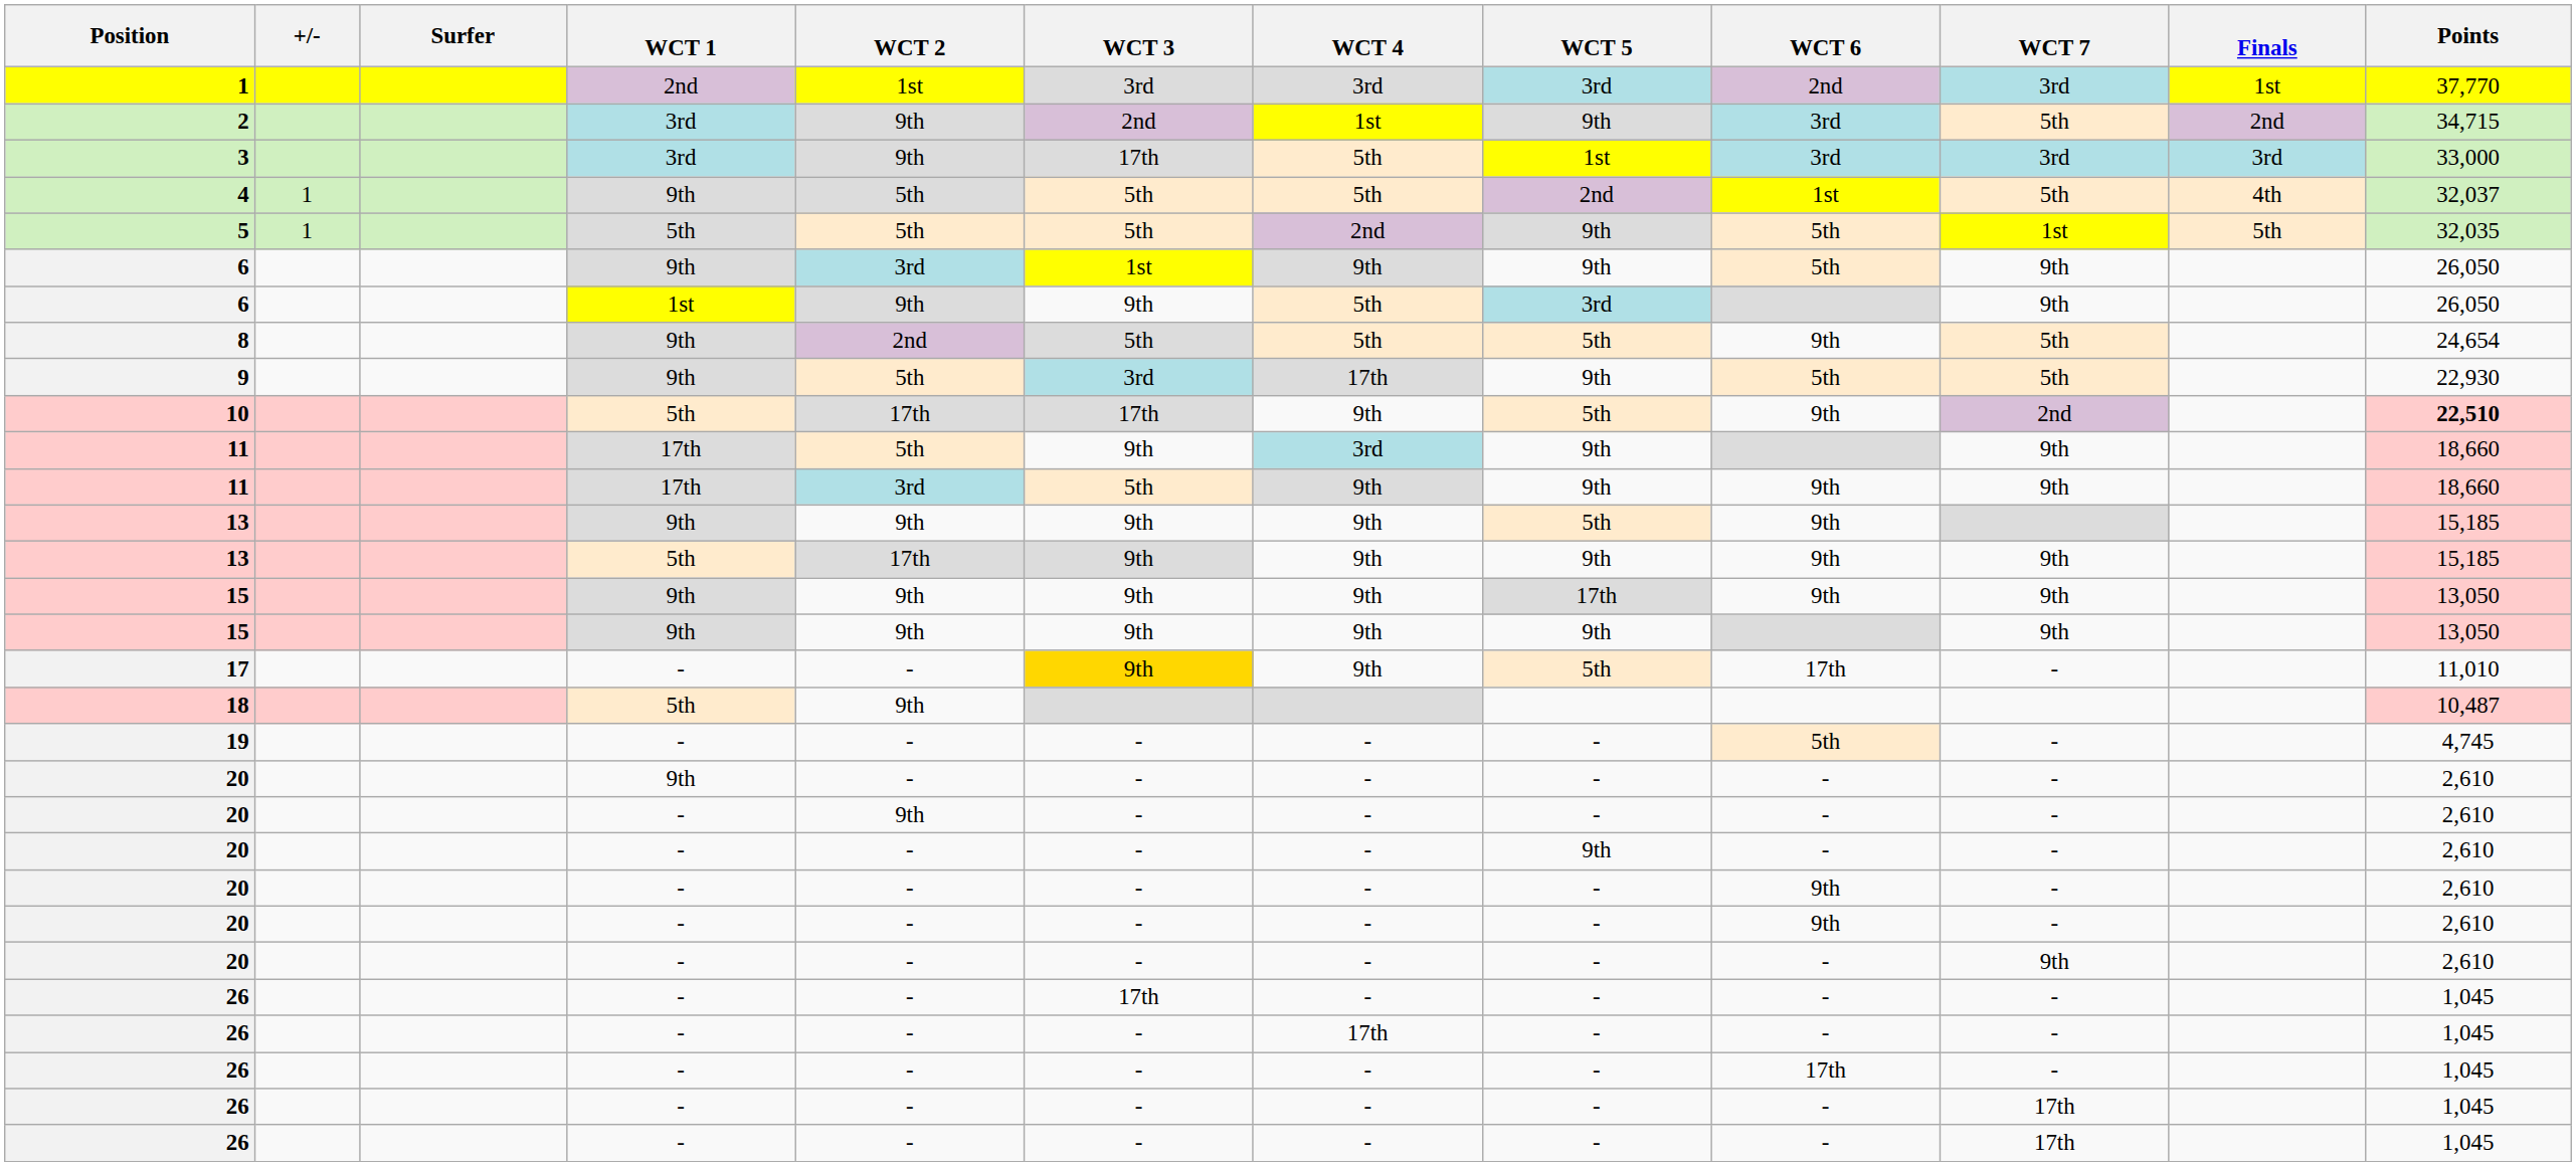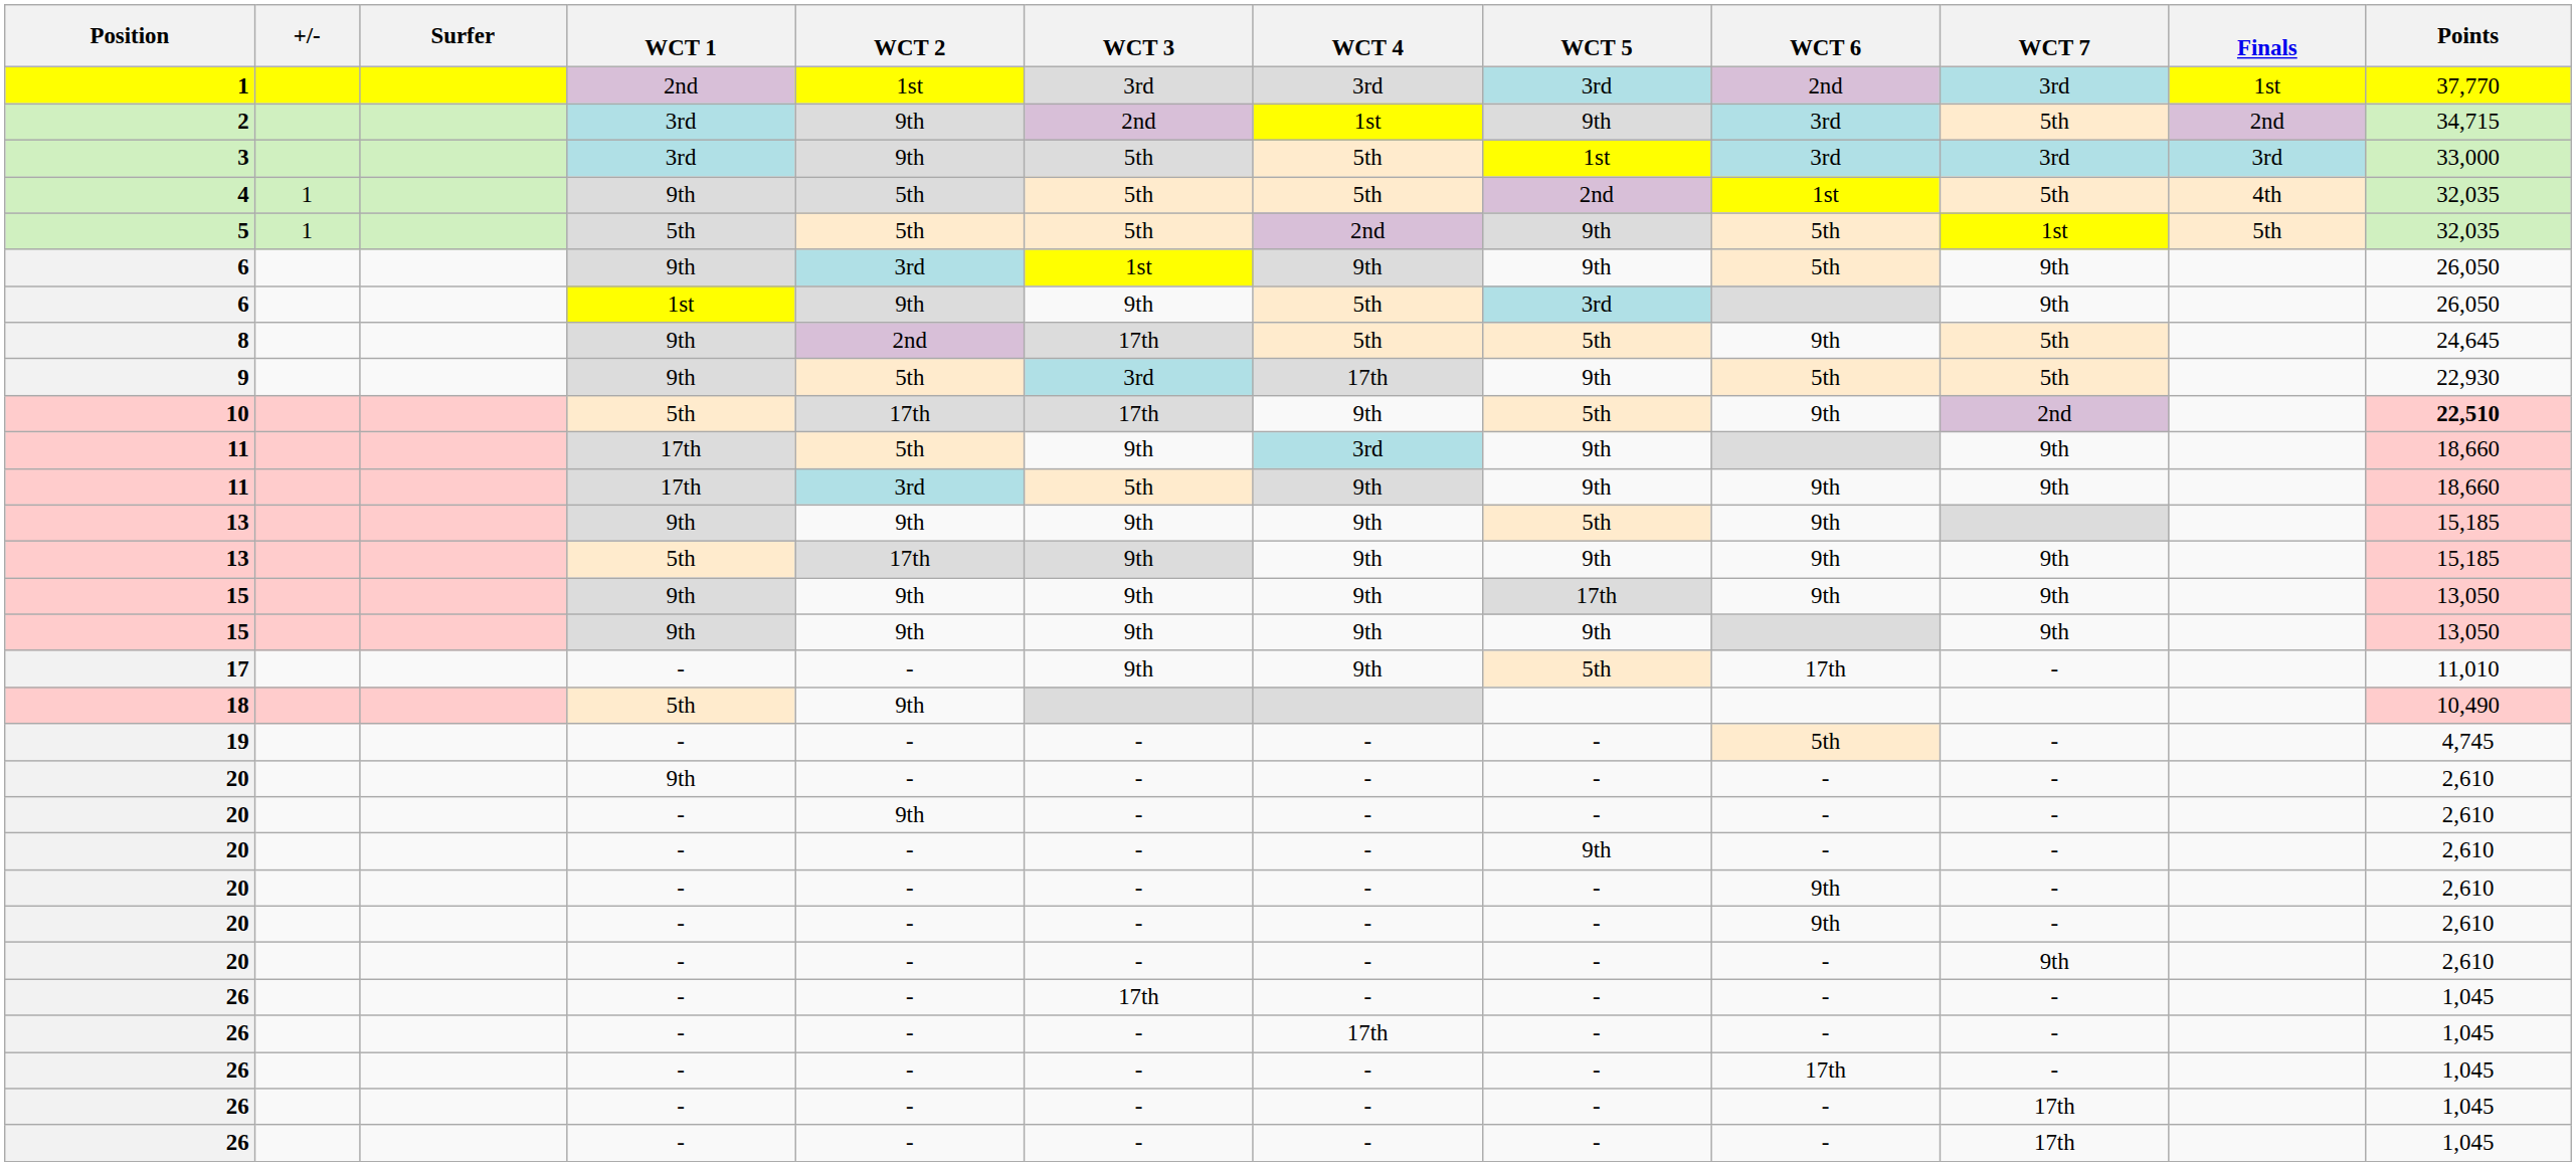3 | WCT 3: 17th -> 5th
4 | Points: 32,037 -> 32,035
8 | WCT 3: 5th -> 17th
8 | Points: 24,654 -> 24,645
17 | WCT 3: gold background -> no background
18 | Points: 10,487 -> 10,490
